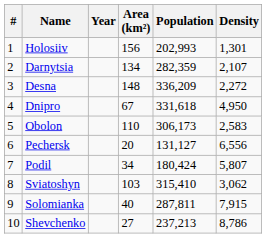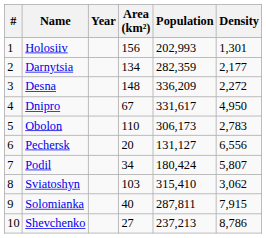Darnytsia | Density: 2,107 -> 2,177
Dnipro | Population: 331,618 -> 331,617
Obolon | Density: 2,583 -> 2,783
